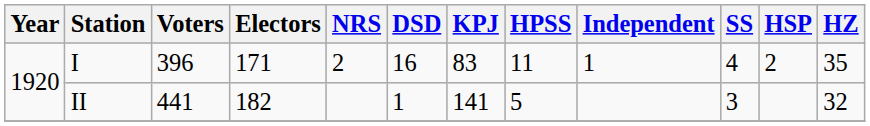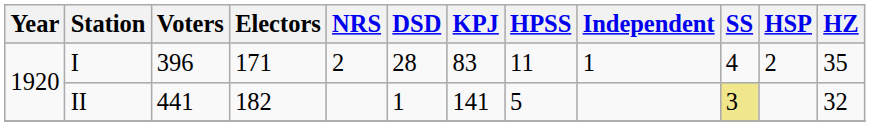I | DSD: 16 -> 28
II | SS: no background -> khaki background
